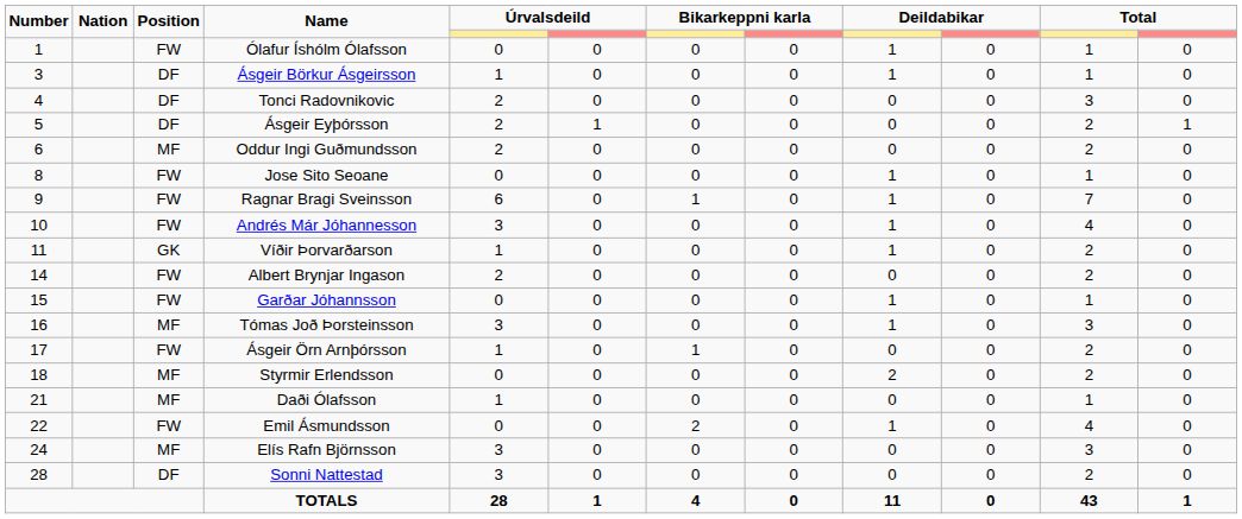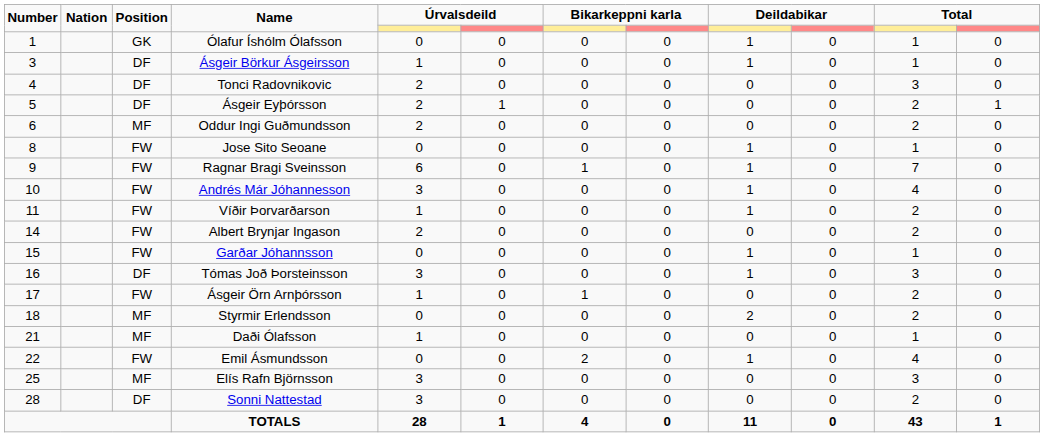Ólafur Íshólm Ólafsson | Position: FW -> GK
Víðir Þorvarðarson | Position: GK -> FW
Tómas Joð Þorsteinsson | Position: MF -> DF
Elís Rafn Björnsson | Number: 24 -> 25
